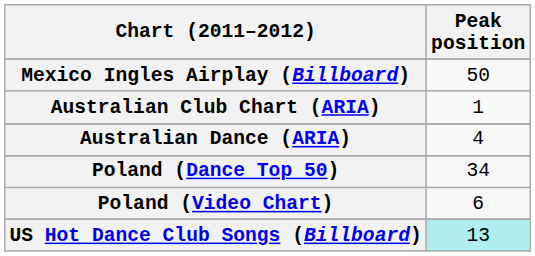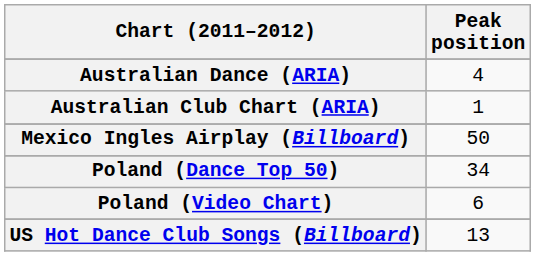rows swapped: Australian Dance (ARIA) <-> Mexico Ingles Airplay (Billboard)
US Hot Dance Club Songs (Billboard) | Peak position: paleturquoise background -> no background
